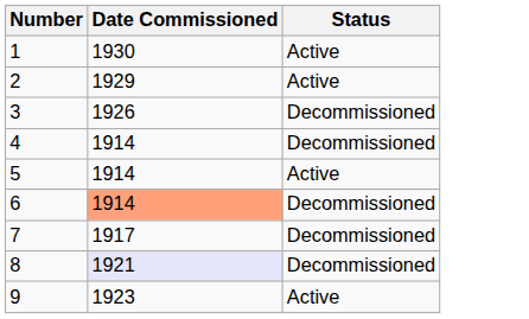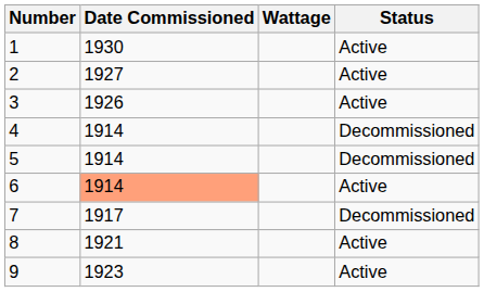+ column: Wattage
2 | Date Commissioned: 1929 -> 1927
3 | Status: Decommissioned -> Active
5 | Status: Active -> Decommissioned
6 | Status: Decommissioned -> Active
8 | Date Commissioned: lavender background -> no background
8 | Status: Decommissioned -> Active
